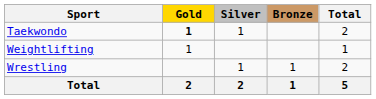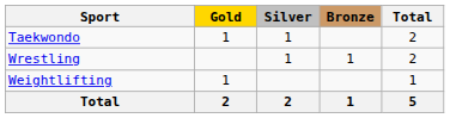Taekwondo | Gold: bold -> normal
rows swapped: Weightlifting <-> Wrestling
